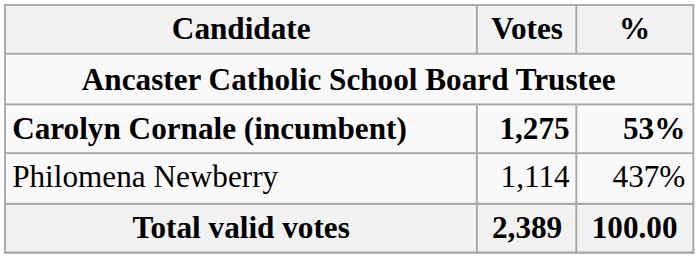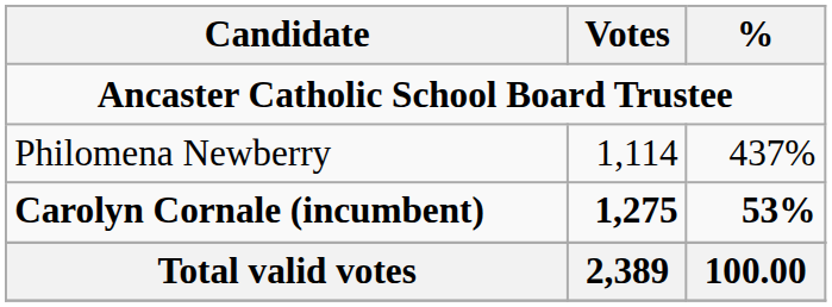rows swapped: Carolyn Cornale (incumbent) <-> Philomena Newberry
